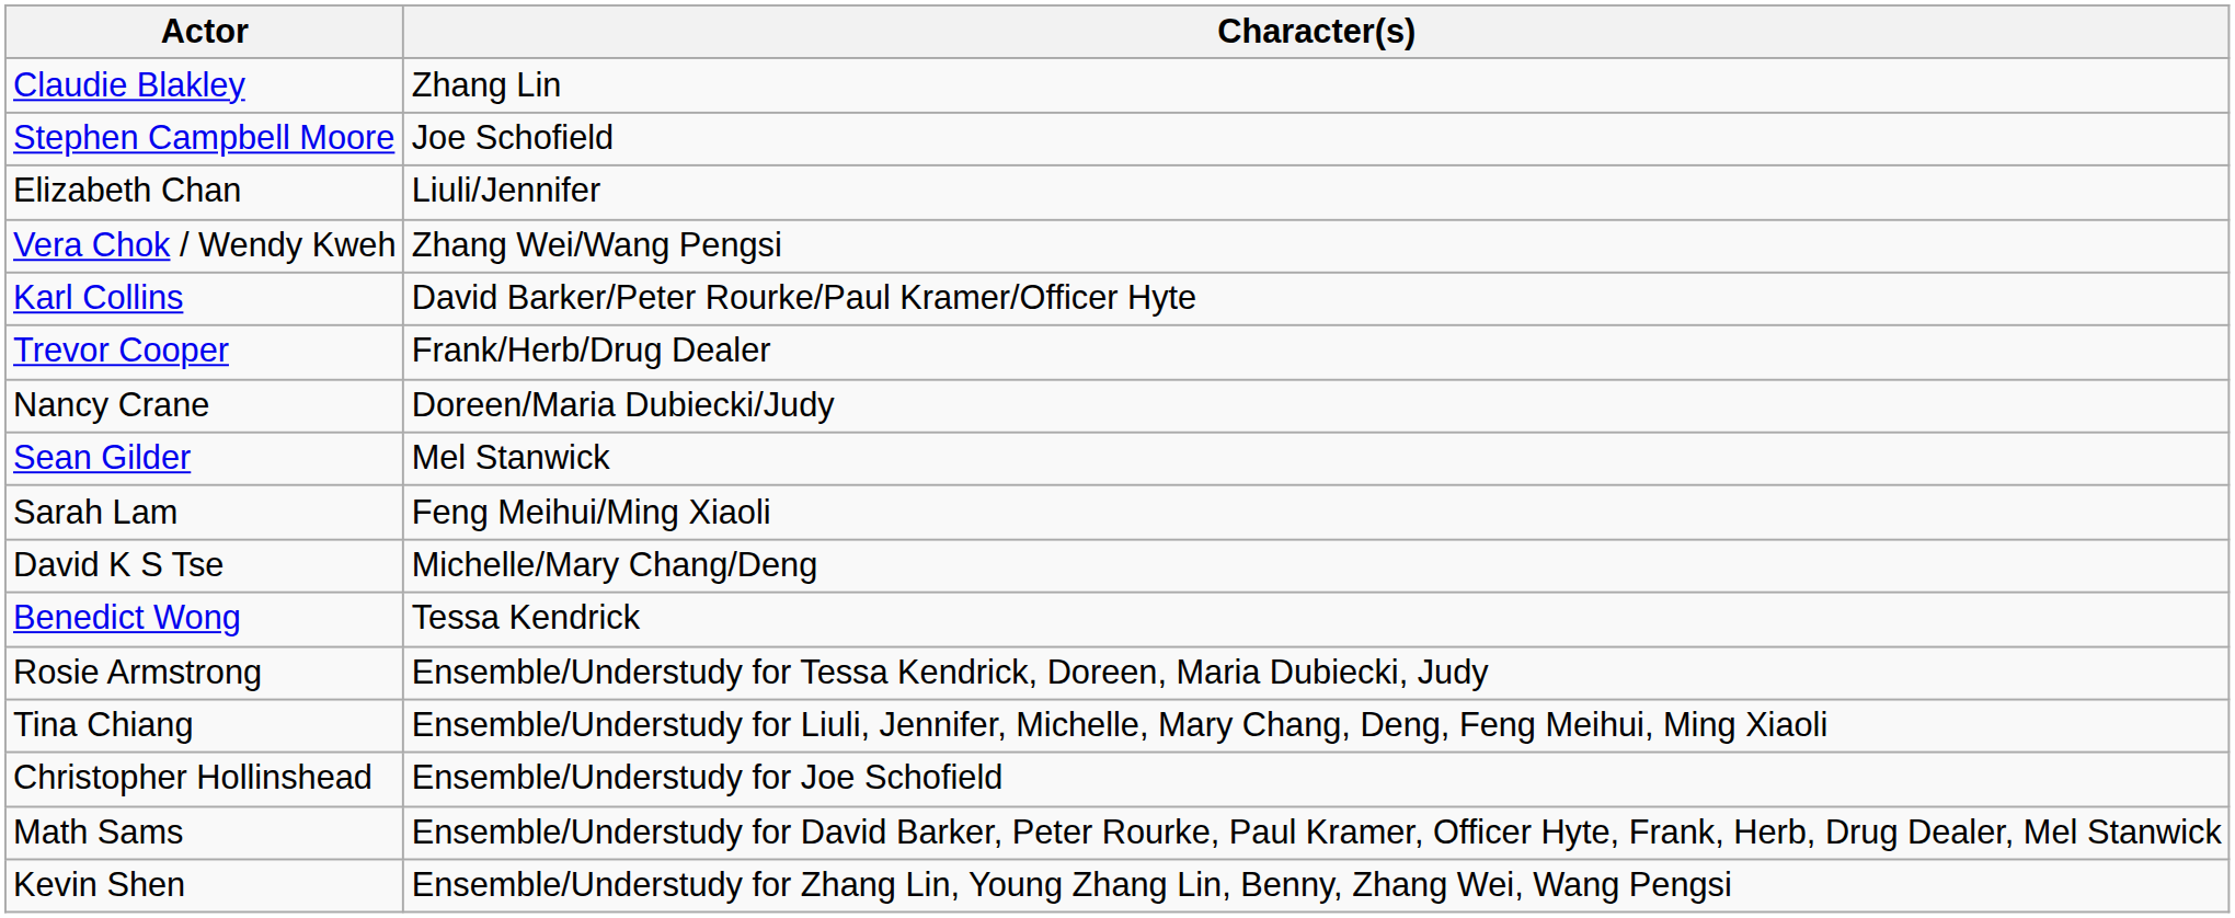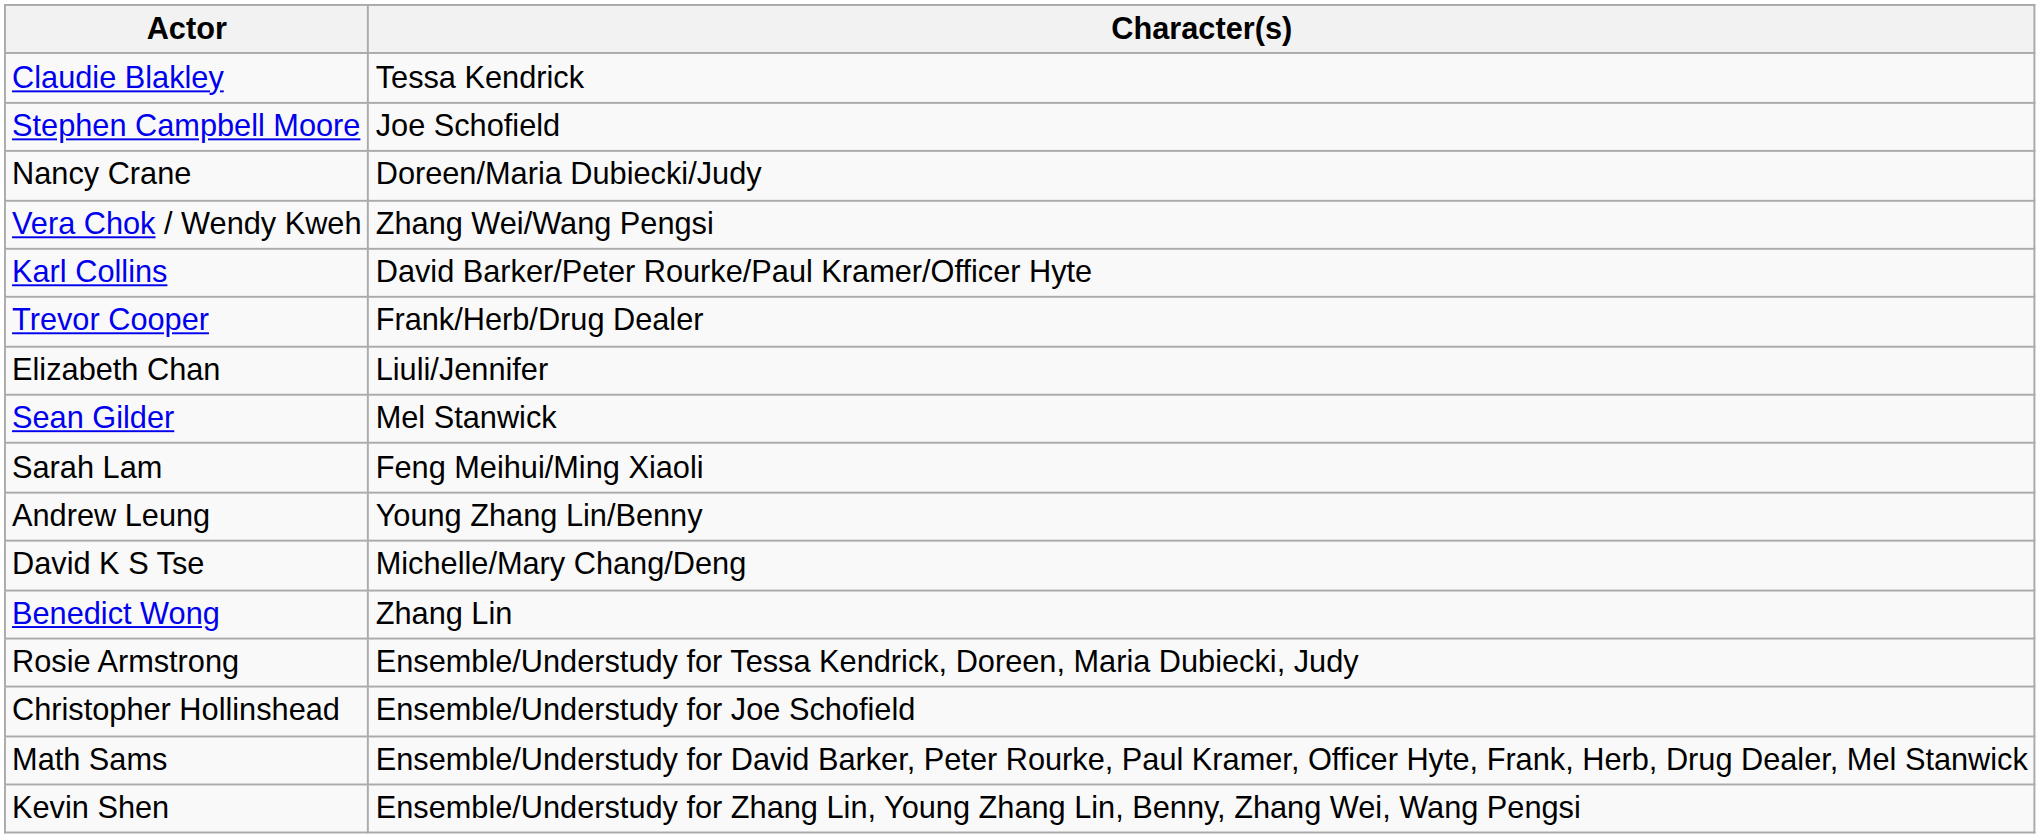Claudie Blakley | Character(s): Zhang Lin -> Tessa Kendrick
rows swapped: Elizabeth Chan <-> Nancy Crane
+ row: Andrew Leung | Young Zhang Lin/Benny
Benedict Wong | Character(s): Tessa Kendrick -> Zhang Lin
- row: Tina Chiang | Ensemble/Understudy for Liuli, Jennifer, Michelle, Mary Chang, Deng, Feng Meihui, Ming Xiaoli
